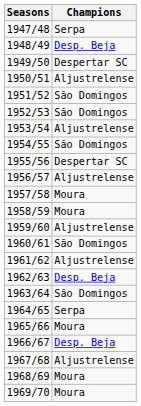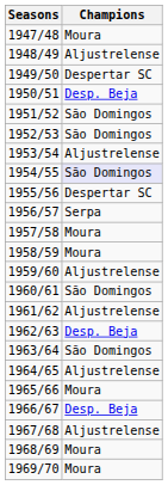1947/48 | Champions: Serpa -> Moura
1948/49 | Champions: Desp. Beja -> Aljustrelense
1950/51 | Champions: Aljustrelense -> Desp. Beja
1954/55 | Champions: no background -> lavender background
1956/57 | Champions: Aljustrelense -> Serpa
1964/65 | Champions: Serpa -> Aljustrelense
